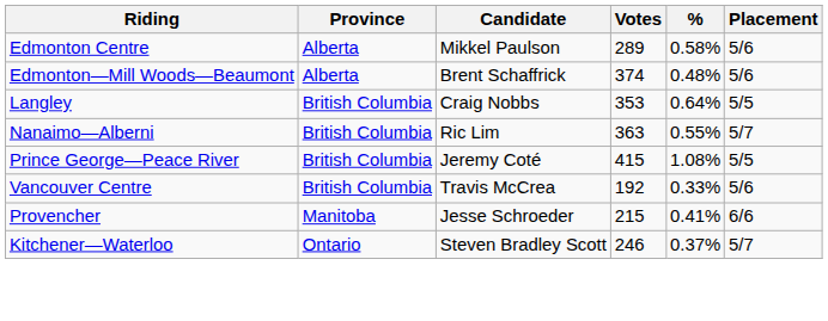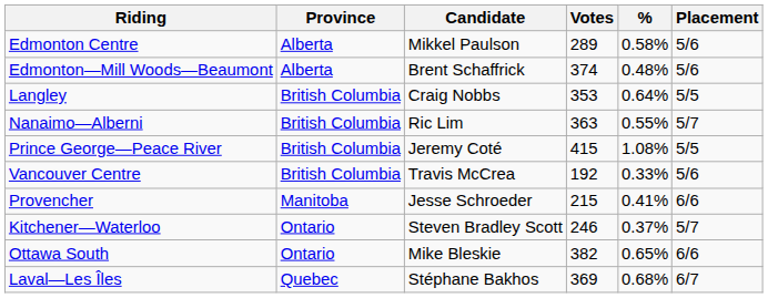+ row: Ottawa South | Ontario | Mike Bleskie | 382 | 0.65% | 6/6
+ row: Laval—Les Îles | Quebec | Stéphane Bakhos | 369 | 0.68% | 6/7
